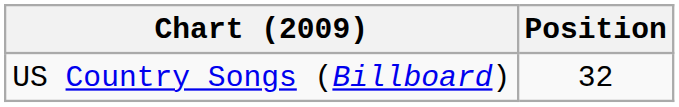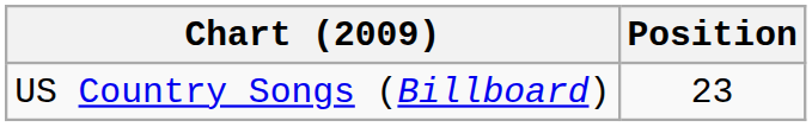US Country Songs (Billboard) | Position: 32 -> 23
